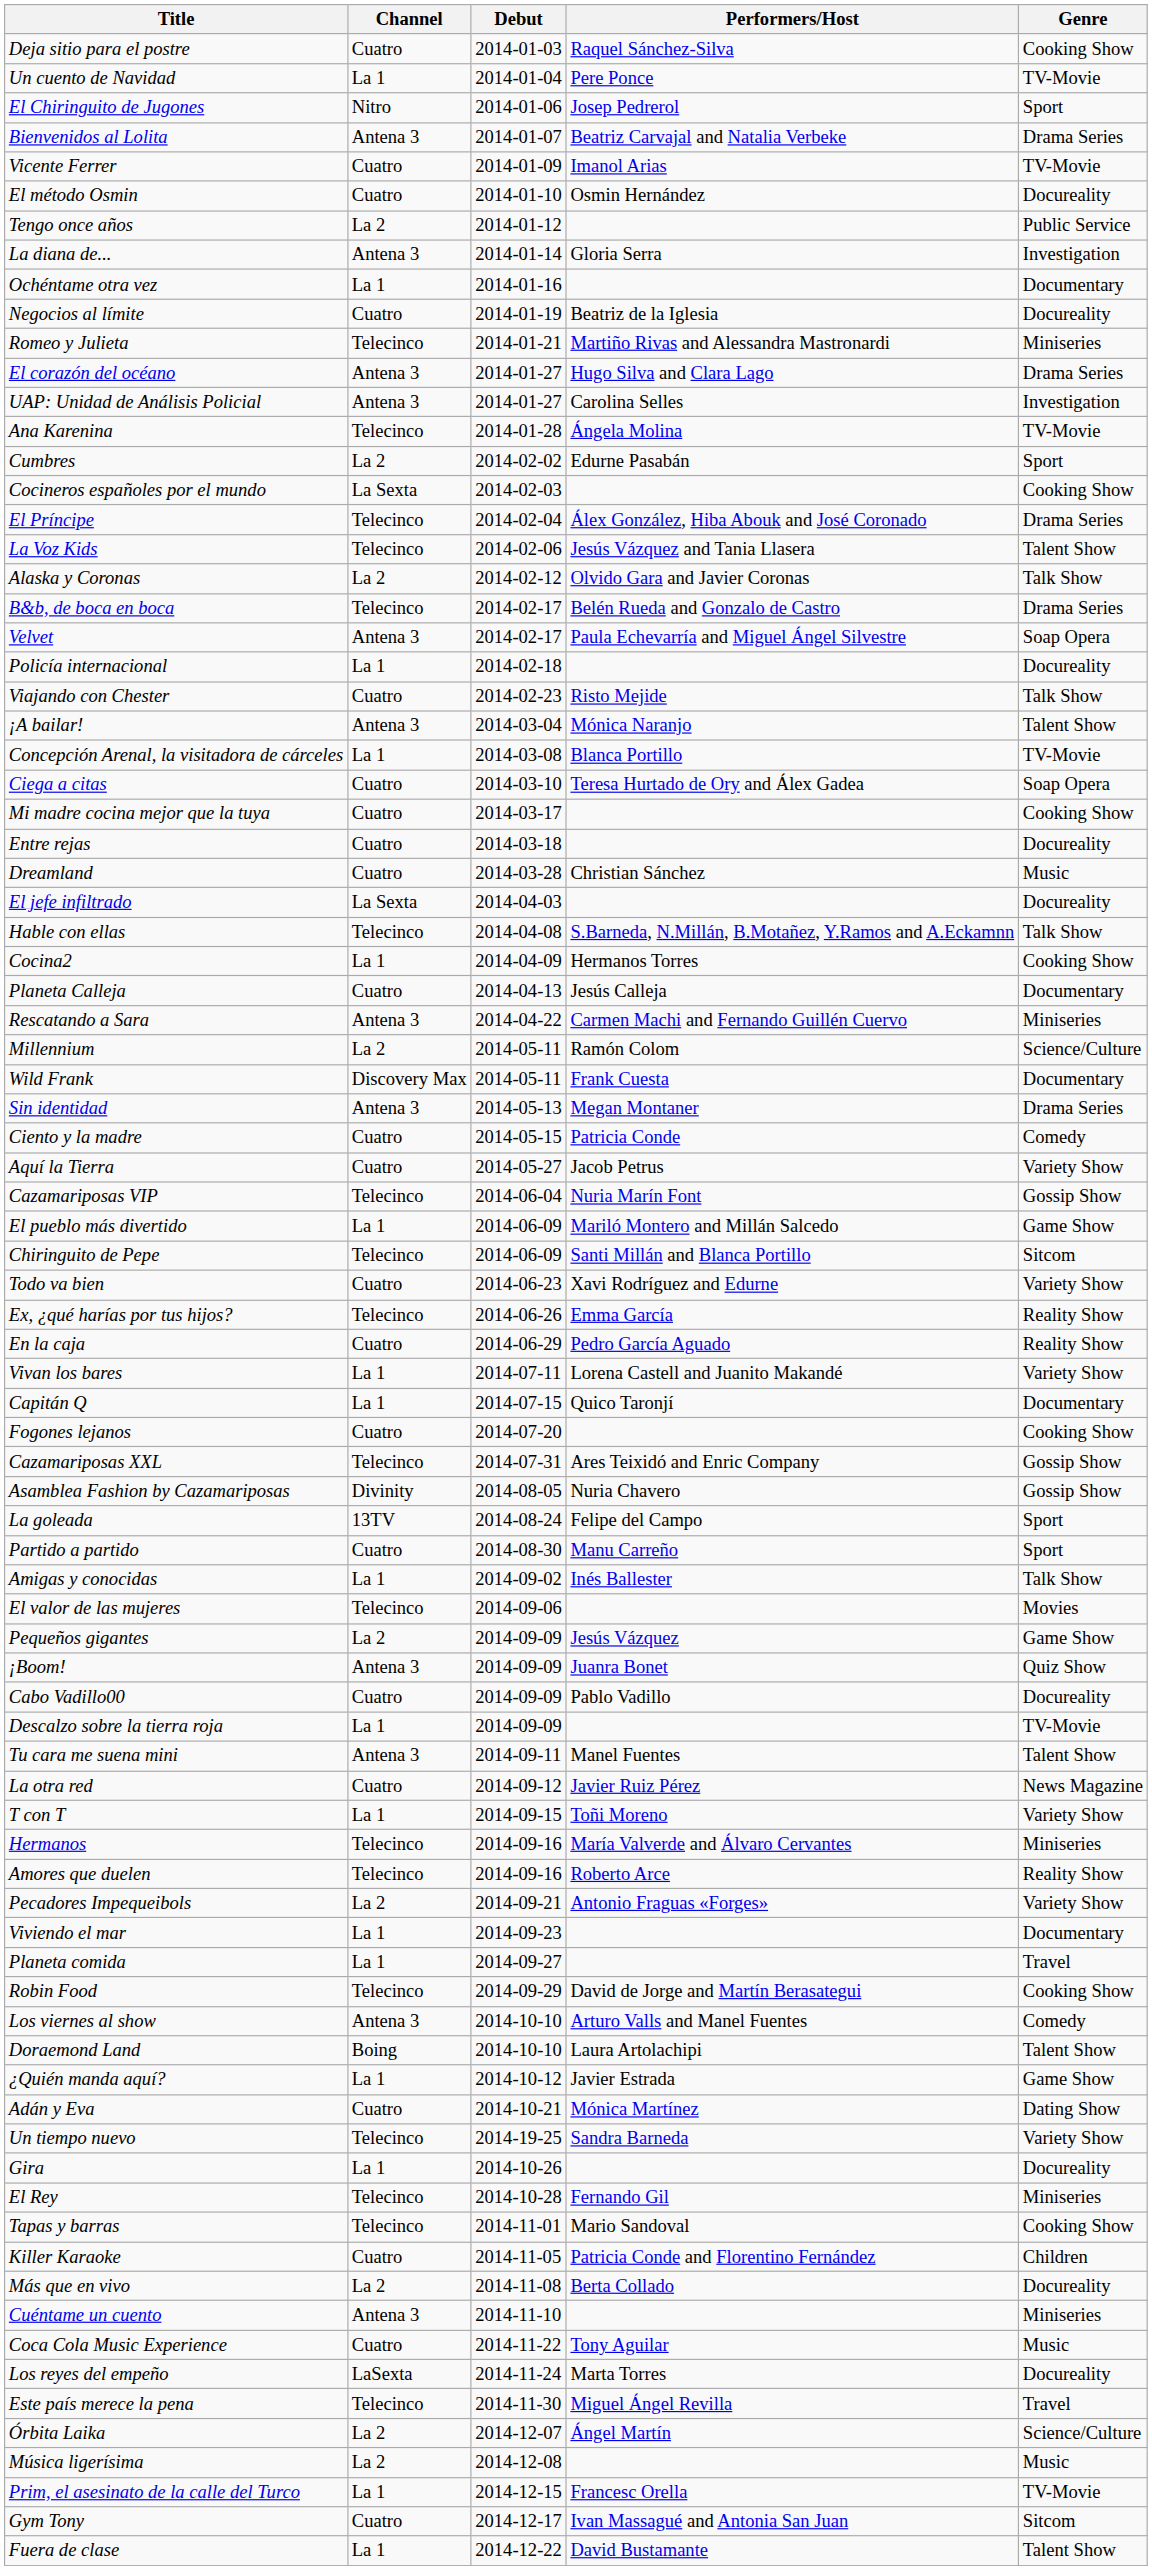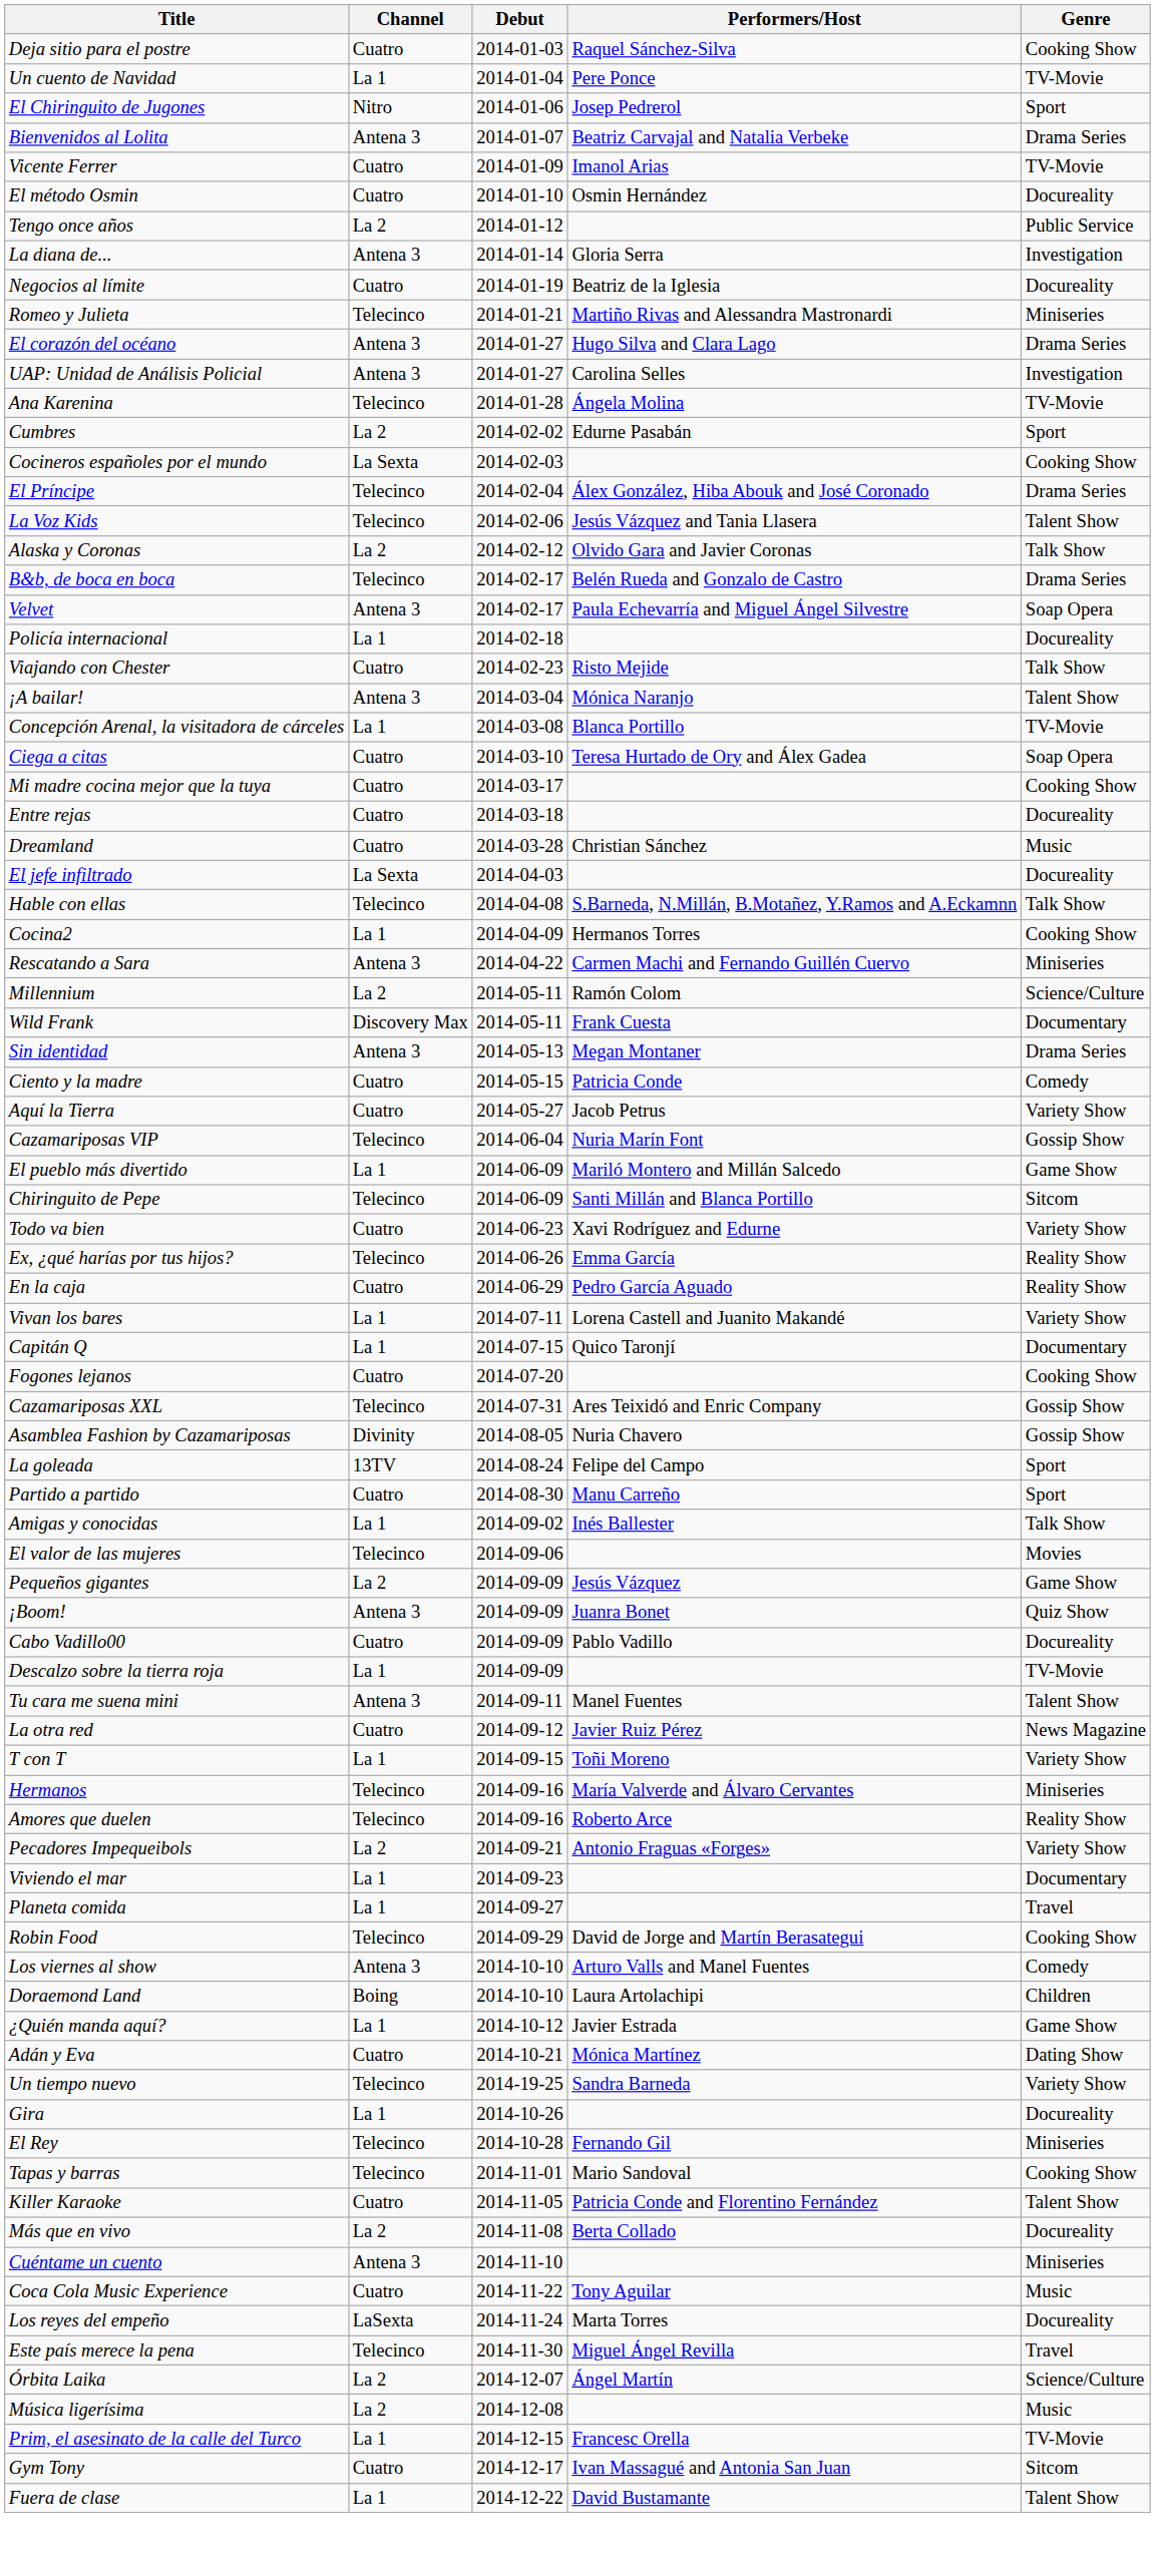- row: Ochéntame otra vez | La 1 | 2014-01-16 | Documentary
- row: Planeta Calleja | Cuatro | 2014-04-13 | Jesús Calleja | Documentary
Doraemond Land | Genre: Talent Show -> Children
Killer Karaoke | Genre: Children -> Talent Show
